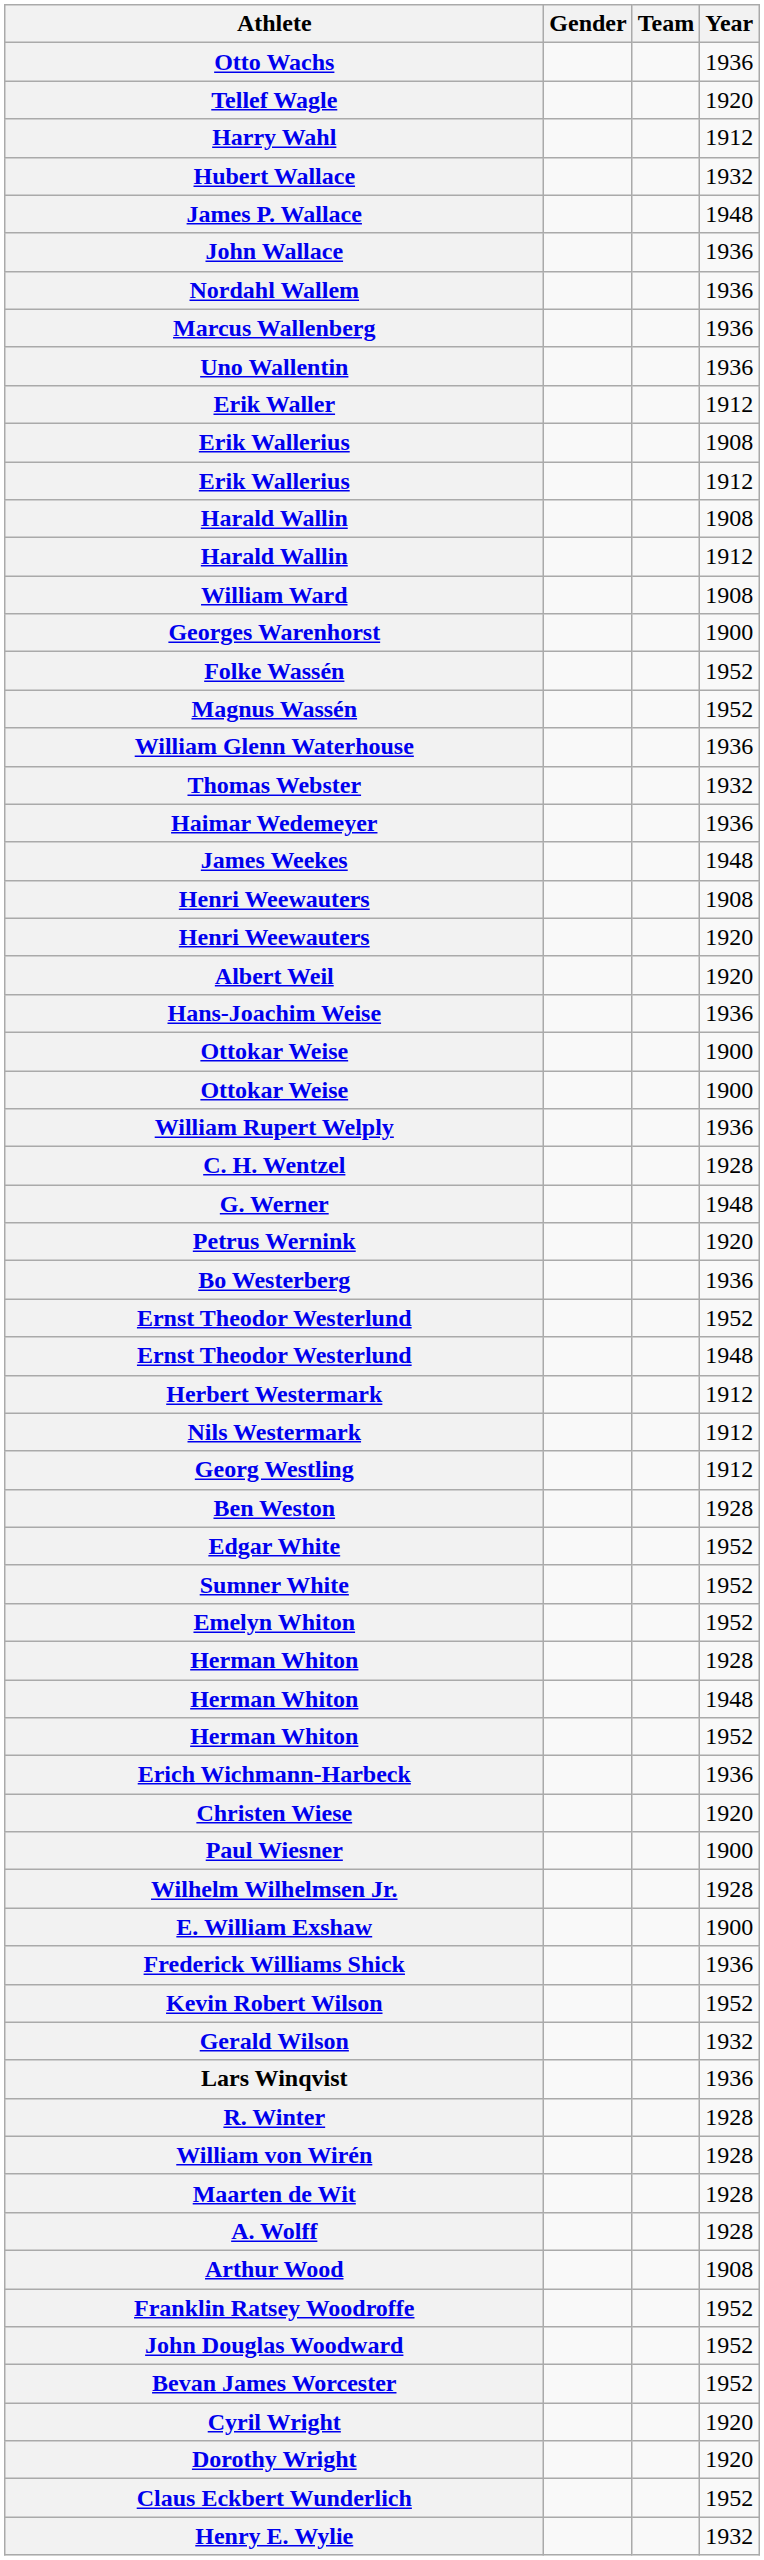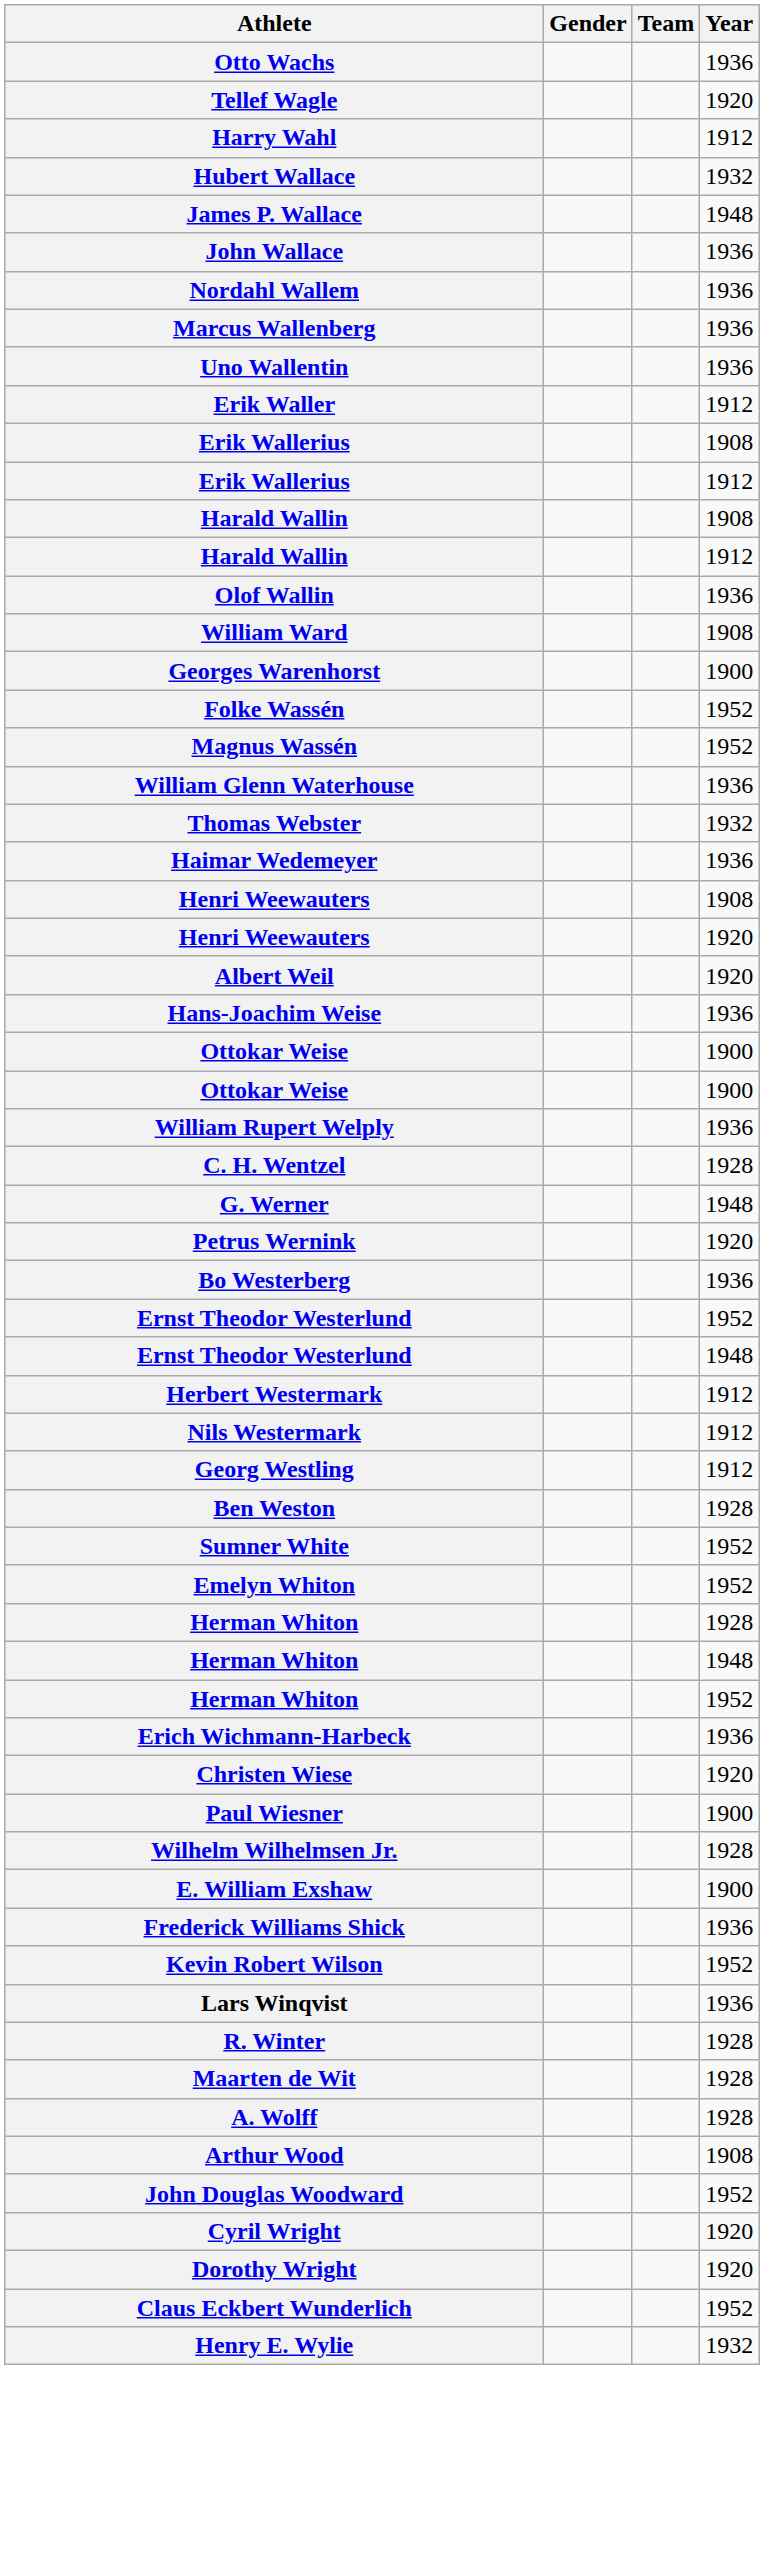+ row: Olof Wallin | 1936
- row: James Weekes | 1948
- row: Edgar White | 1952
- row: Gerald Wilson | 1932
- row: William von Wirén | 1928
- row: Franklin Ratsey Woodroffe | 1952
- row: Bevan James Worcester | 1952
